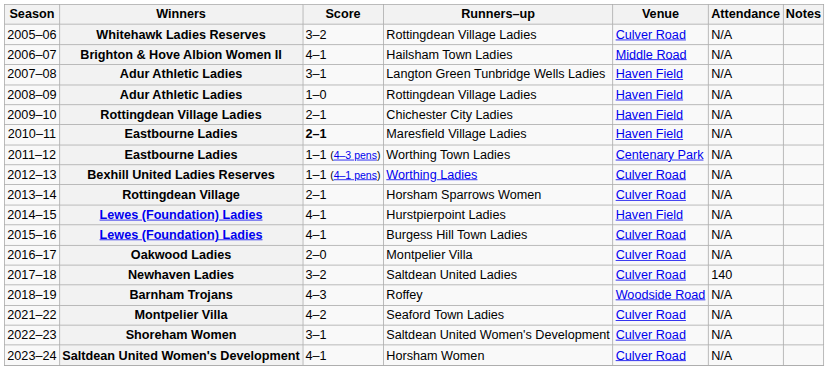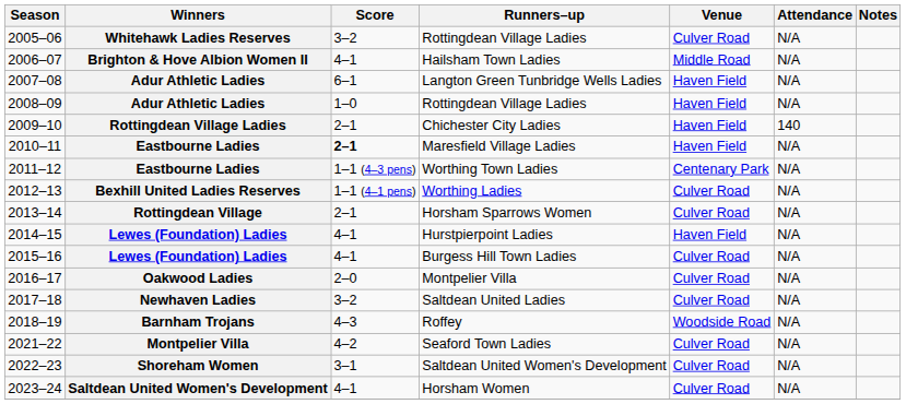Langton Green Tunbridge Wells Ladies | Score: 3–1 -> 6–1
Chichester City Ladies | Attendance: N/A -> 140
Saltdean United Ladies | Attendance: 140 -> N/A
